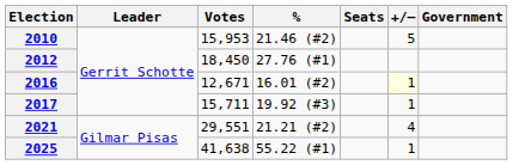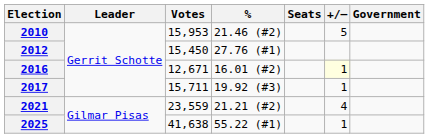2012 | Votes: 18,450 -> 15,450
2021 | Votes: 29,551 -> 23,559
